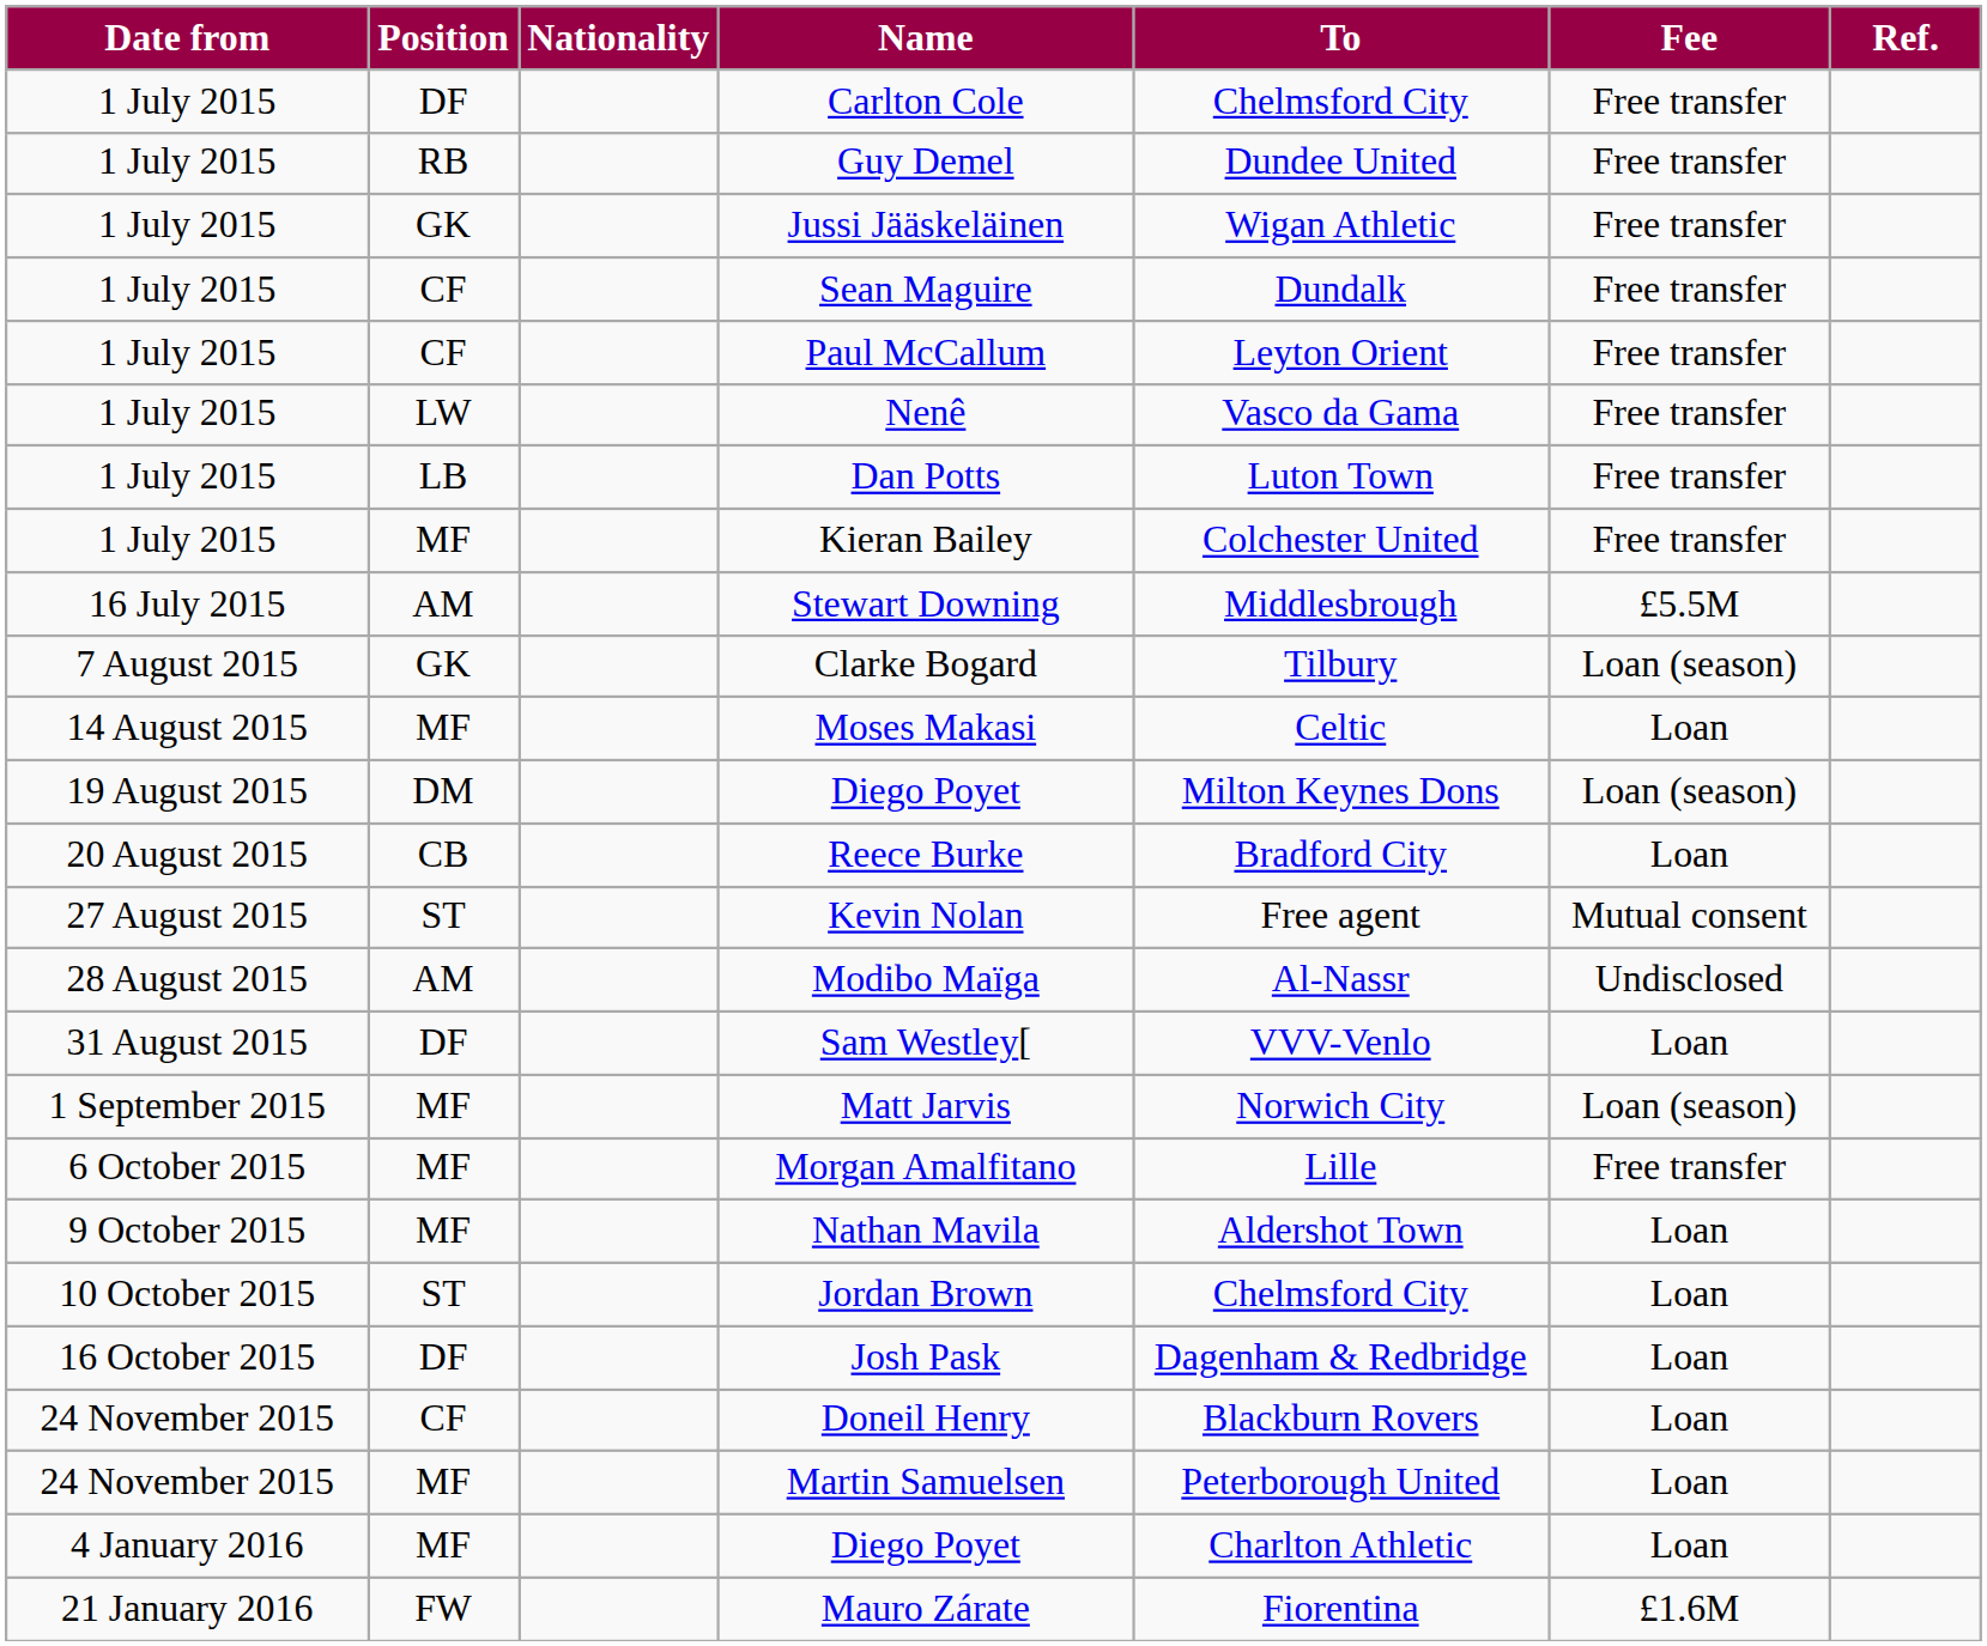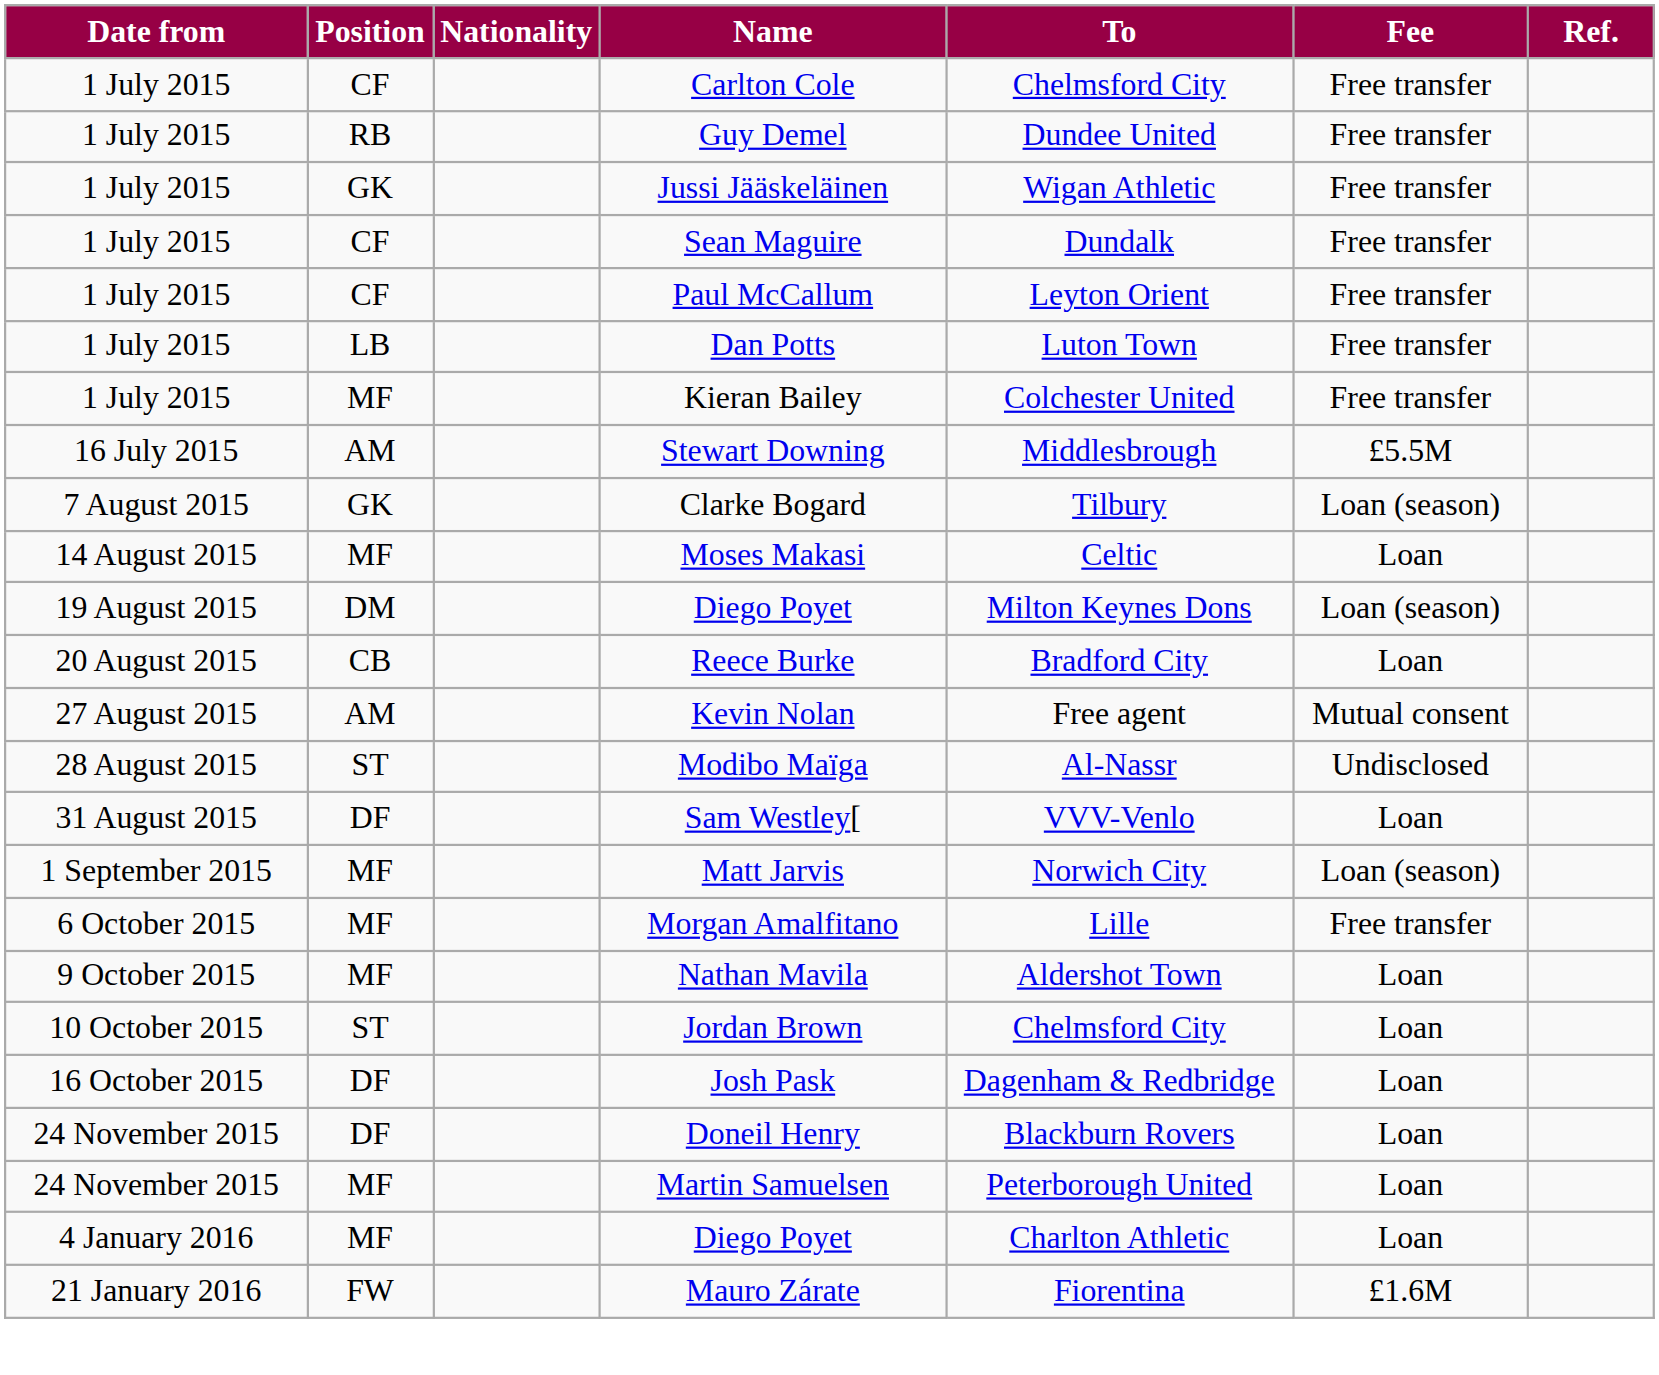Carlton Cole | Position: DF -> CF
- row: 1 July 2015 | LW | Nenê | Vasco da Gama | Free transfer
Kevin Nolan | Position: ST -> AM
Modibo Maïga | Position: AM -> ST
Doneil Henry | Position: CF -> DF
